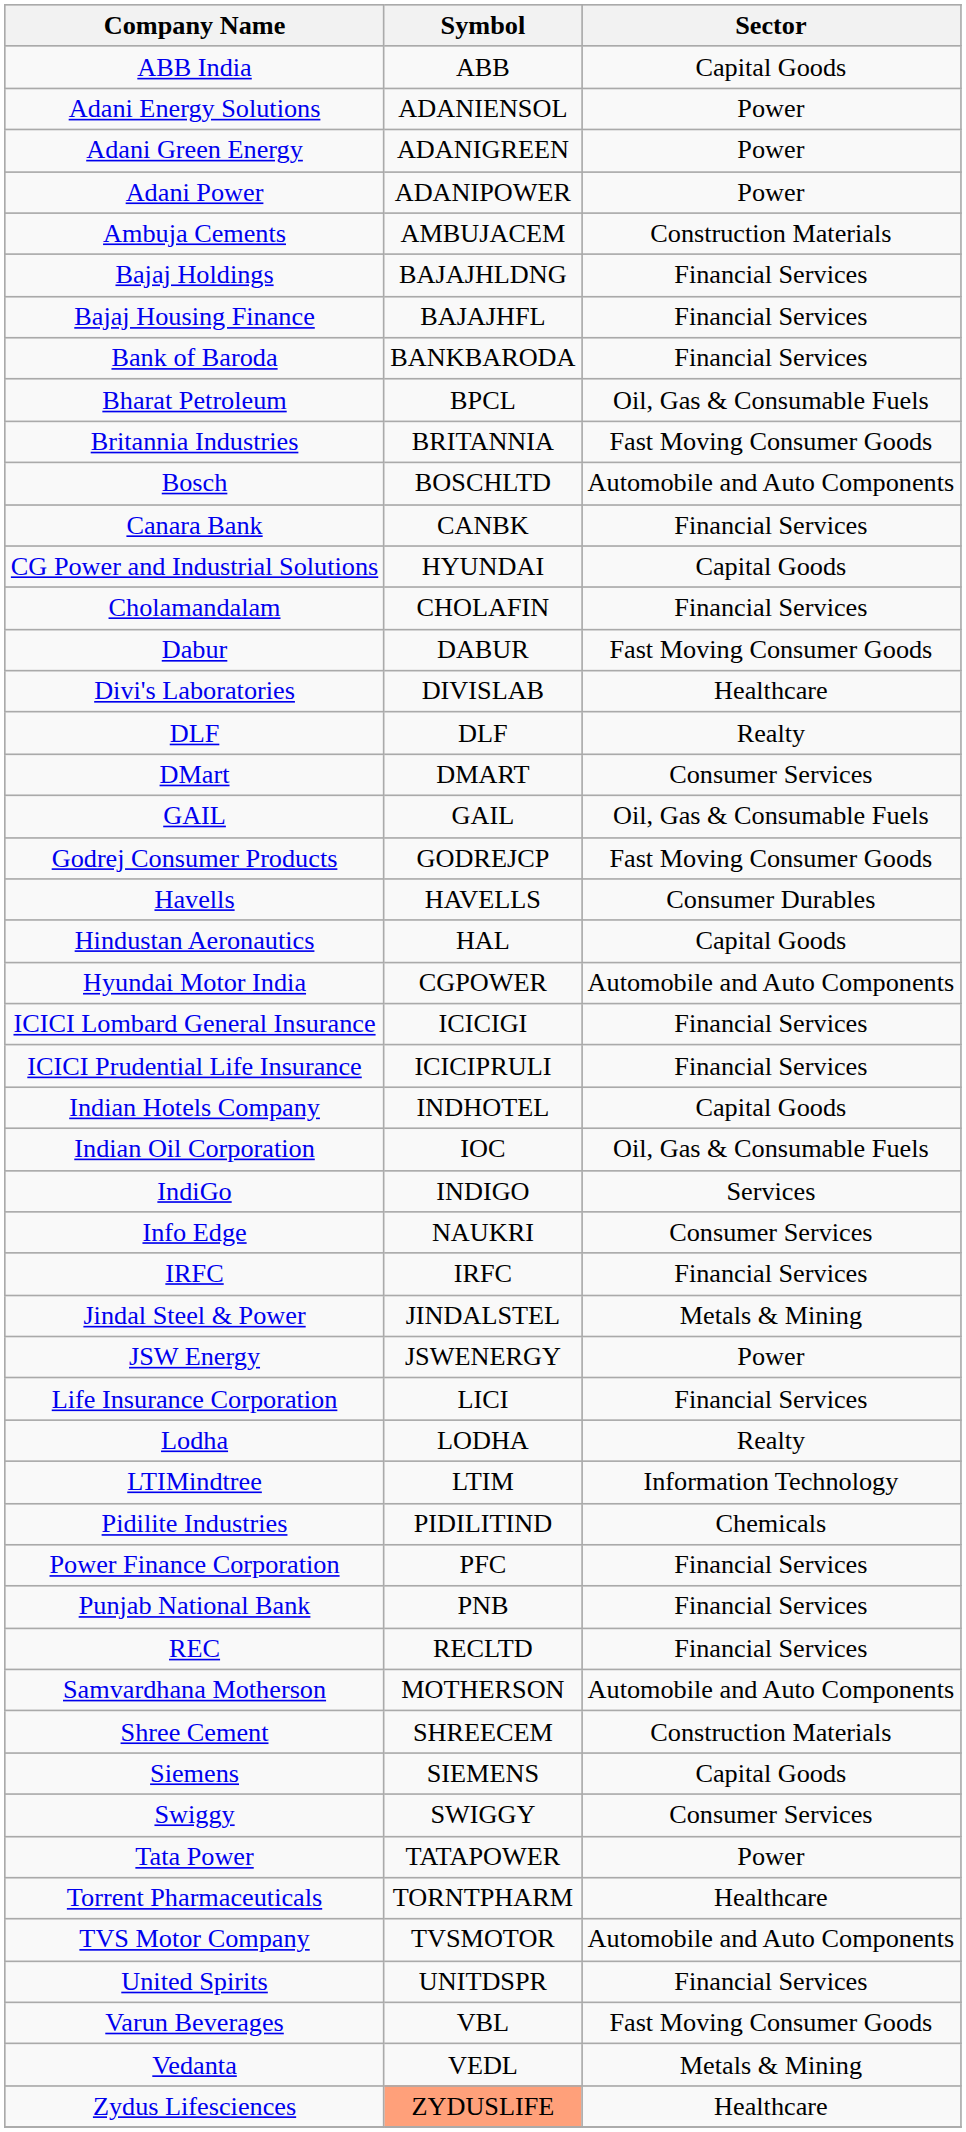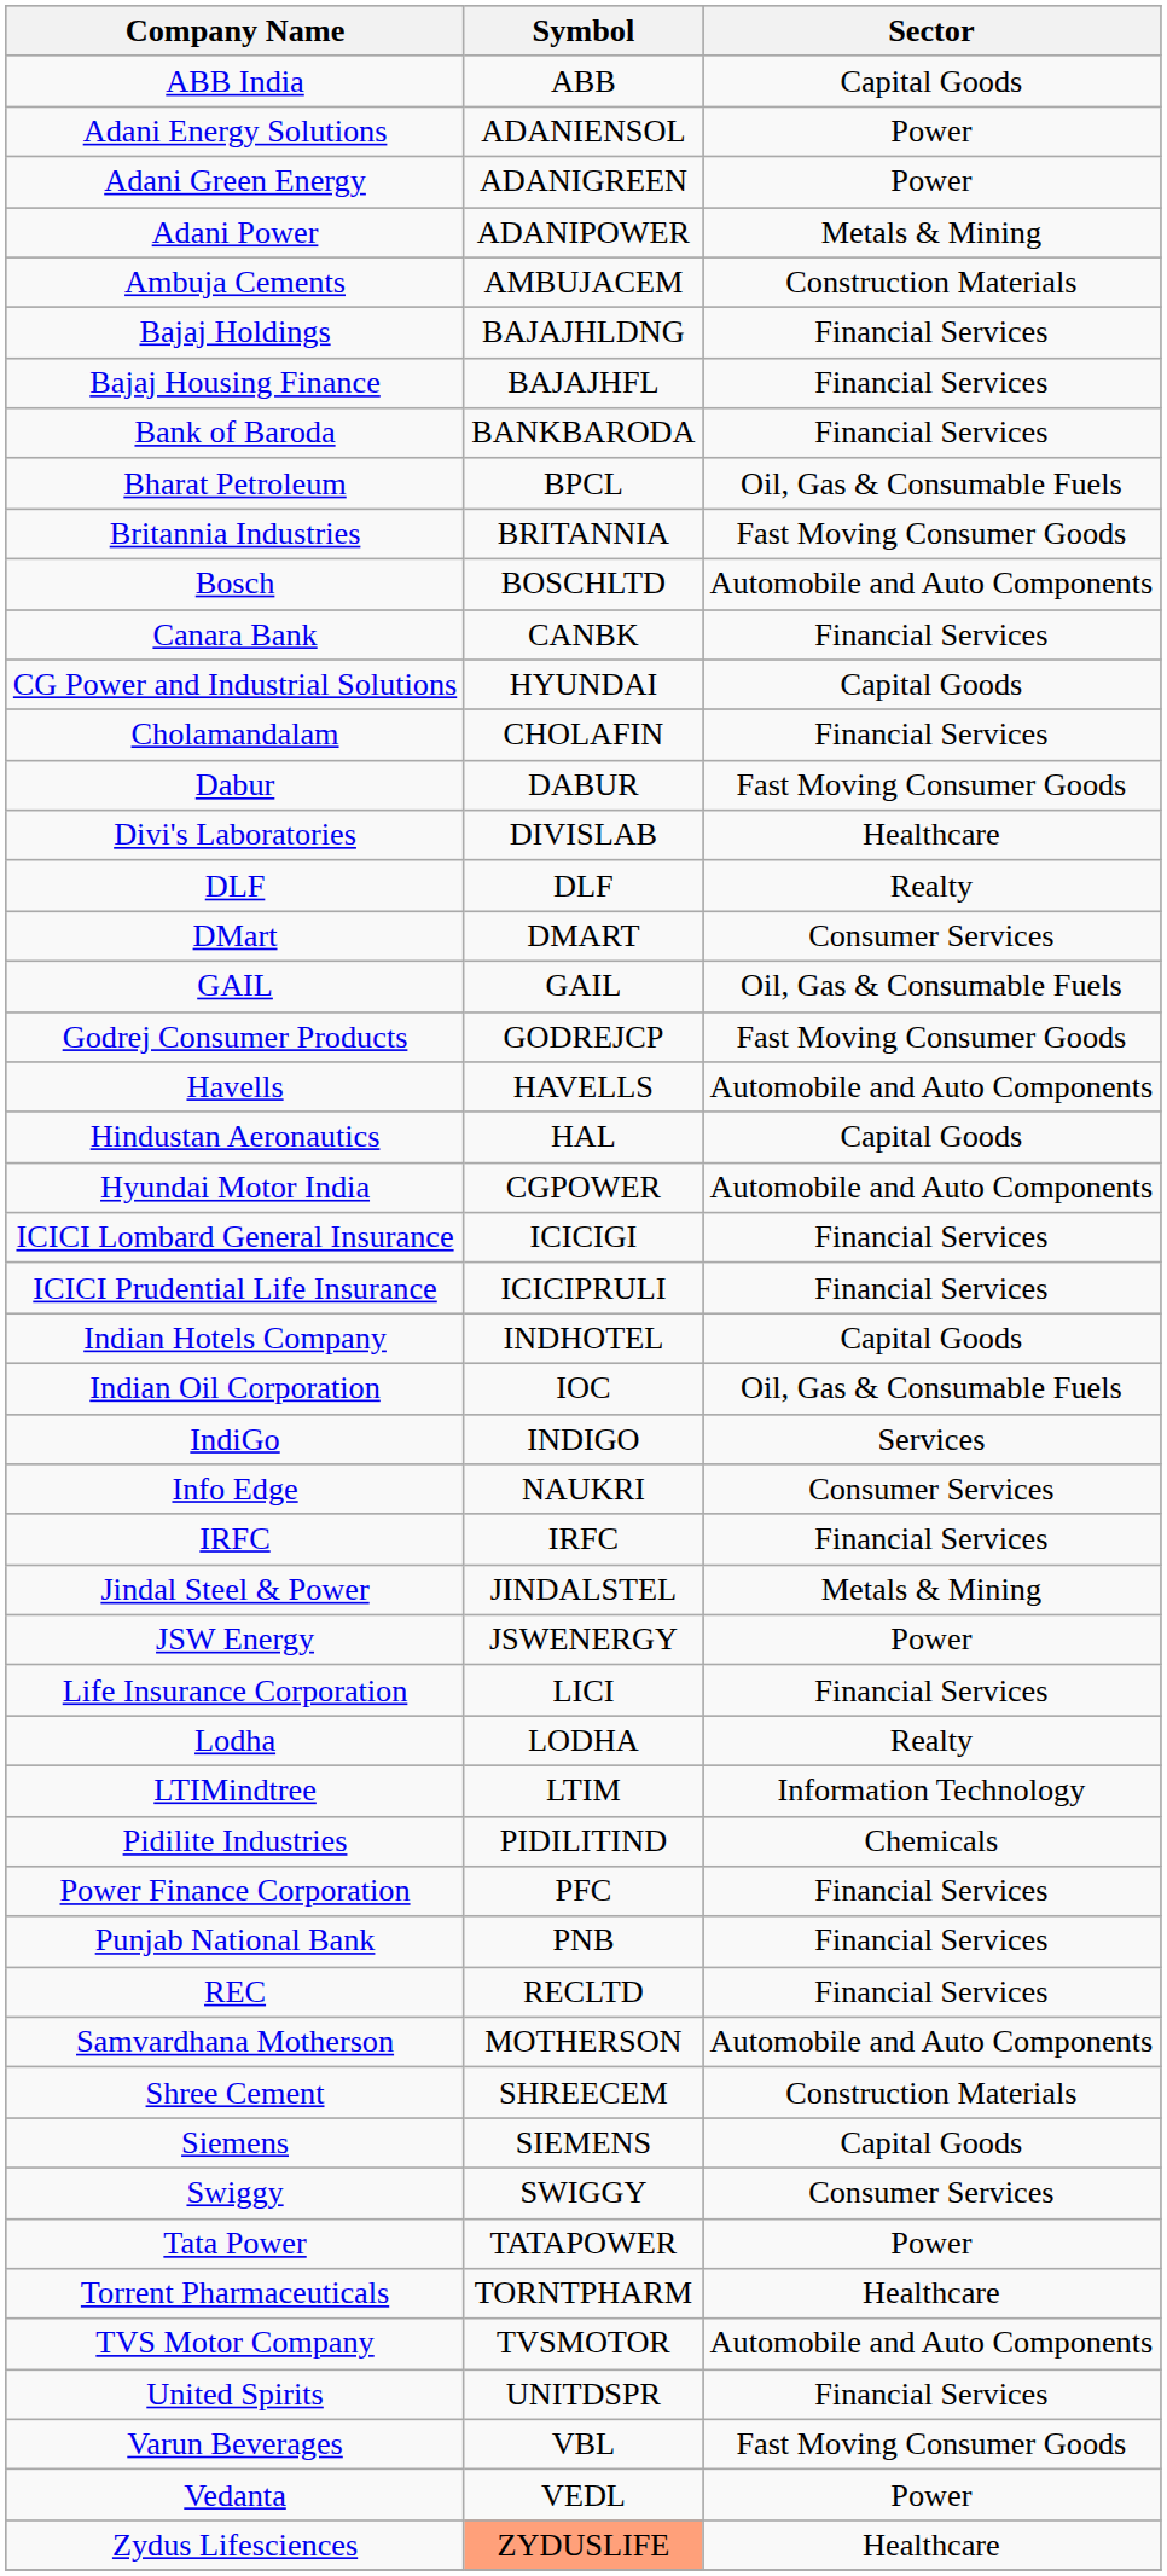Adani Power | Sector: Power -> Metals & Mining
Havells | Sector: Consumer Durables -> Automobile and Auto Components
Vedanta | Sector: Metals & Mining -> Power
